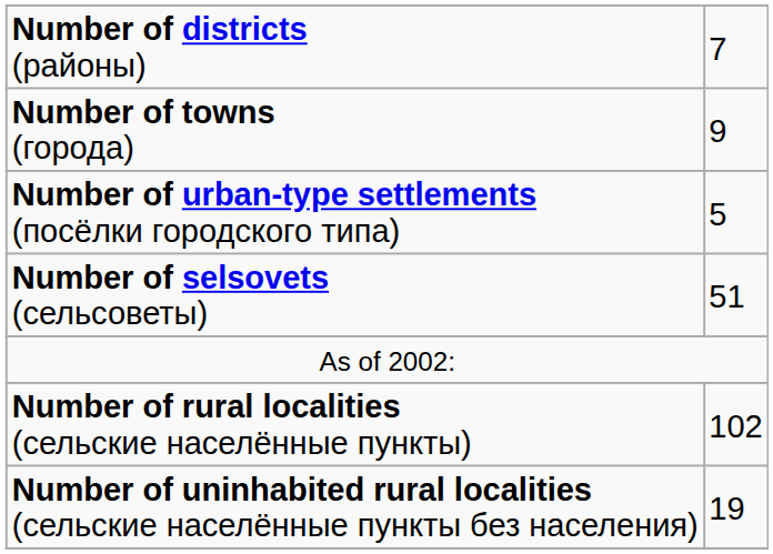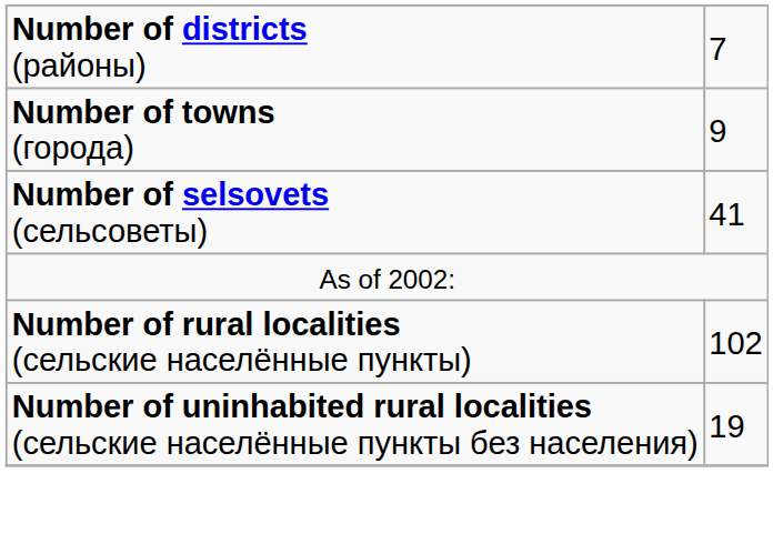- row: Number of urban-type settlements (посёлки городского типа) | 5
Number of selsovets (сельсоветы) | column 2: 51 -> 41
